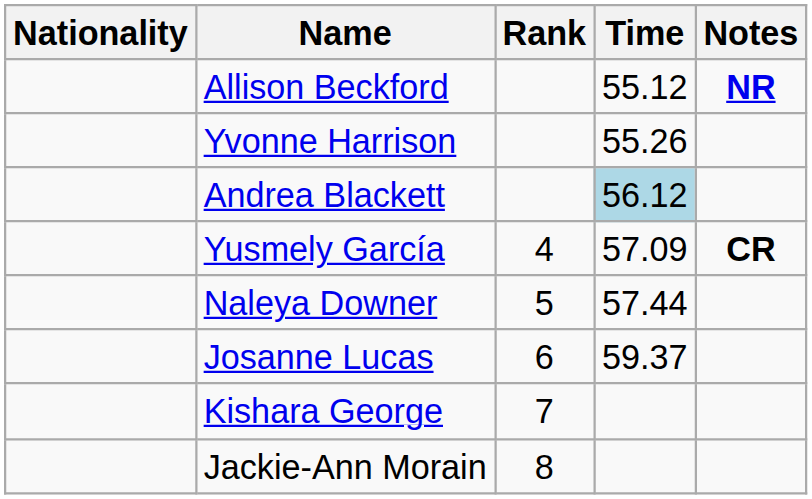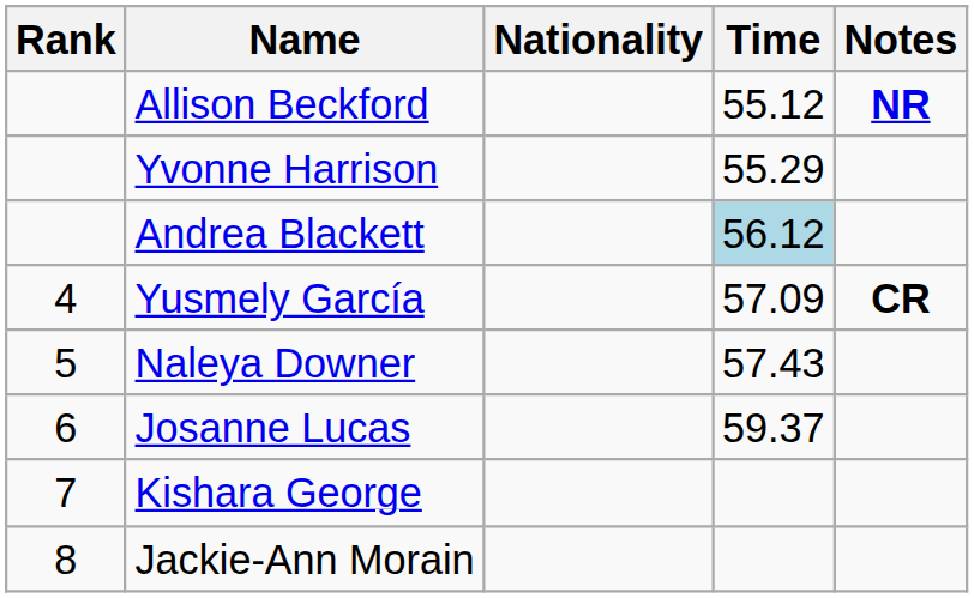columns swapped: Rank <-> Nationality
Yvonne Harrison | Time: 55.26 -> 55.29
Naleya Downer | Time: 57.44 -> 57.43
